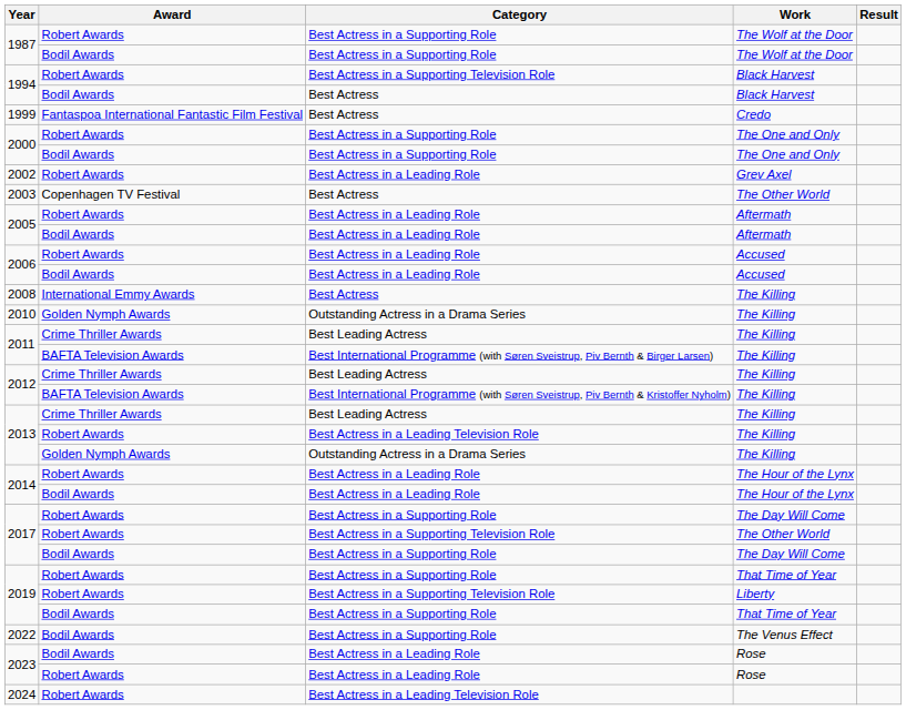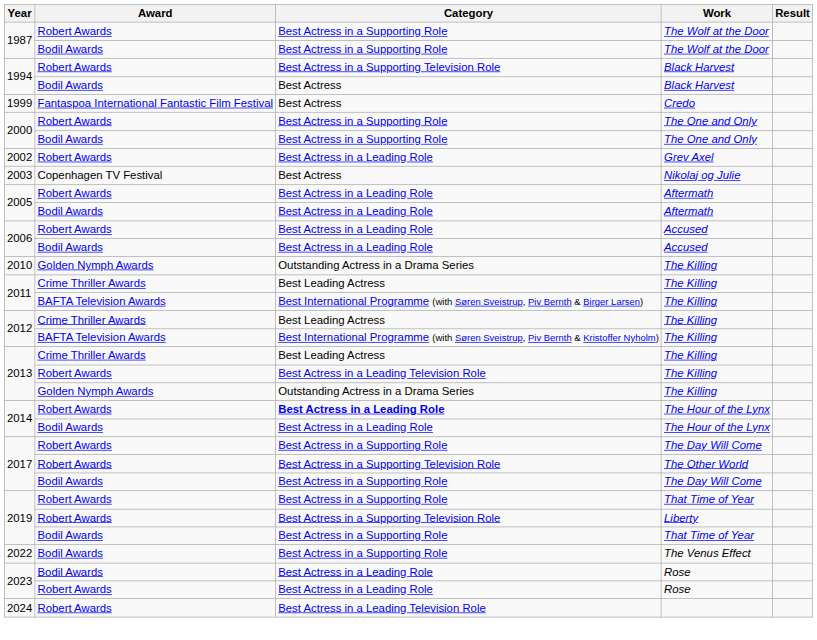2003 | Work: The Other World -> Nikolaj og Julie
- row: 2008 | International Emmy Awards | Best Actress | The Killing
2014 / Robert Awards | Category: normal -> bold
